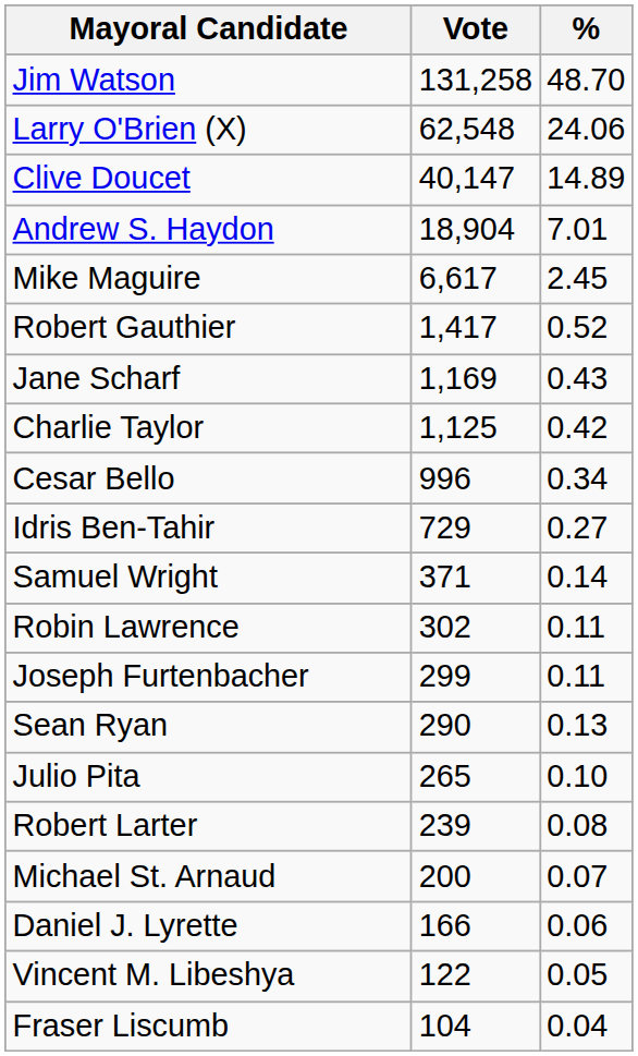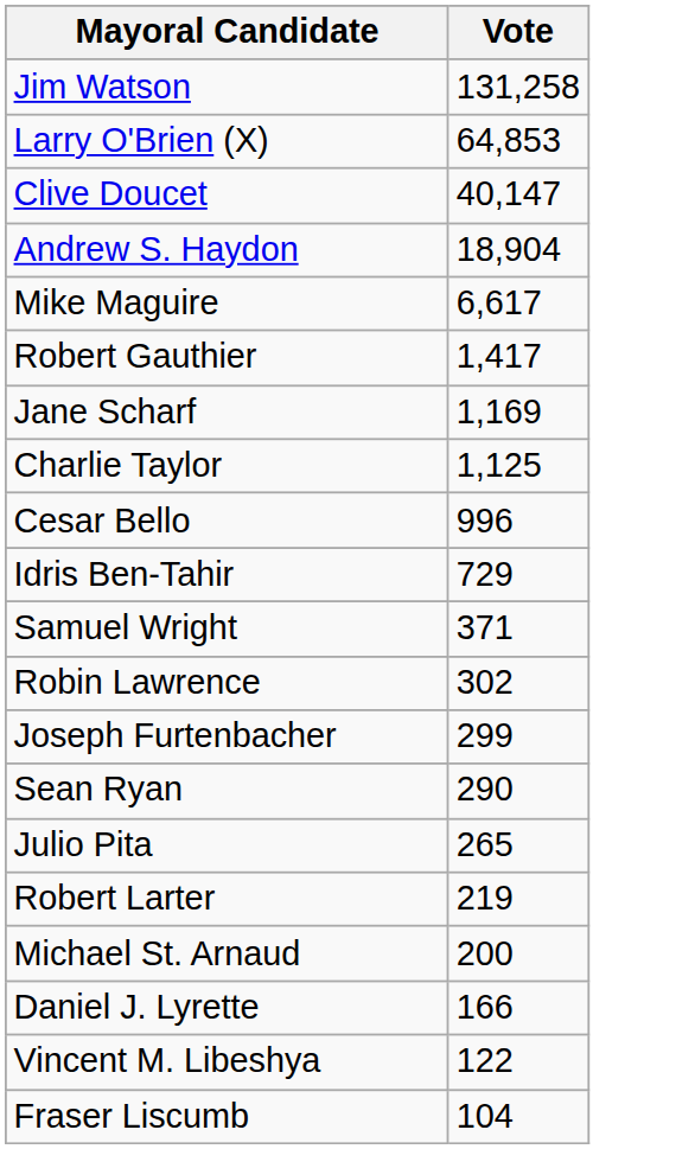- column: % | 48.70 | 24.06 | 14.89 | 7.01 | 2.45 | 0.52 | 0.43 | 0.42 | 0.34 | 0.27 | 0.14 | 0.11 | 0.11 | 0.13 | 0.10 | 0.08 | 0.07 | 0.06 | 0.05 | 0.04
Larry O'Brien (X) | Vote: 62,548 -> 64,853
Robert Larter | Vote: 239 -> 219
